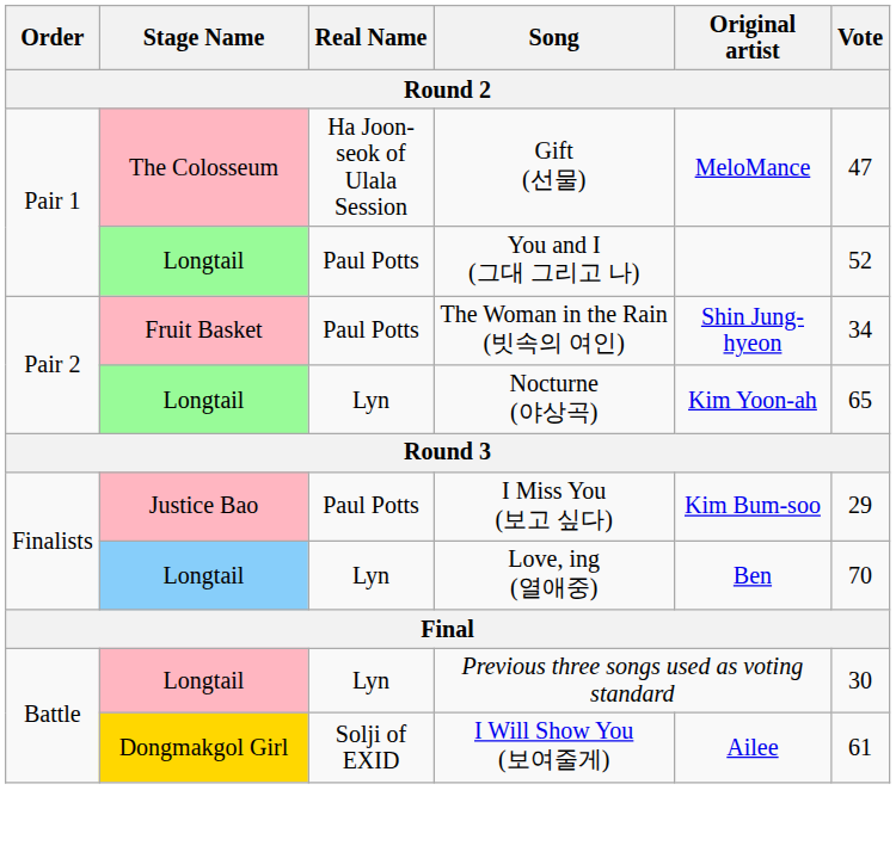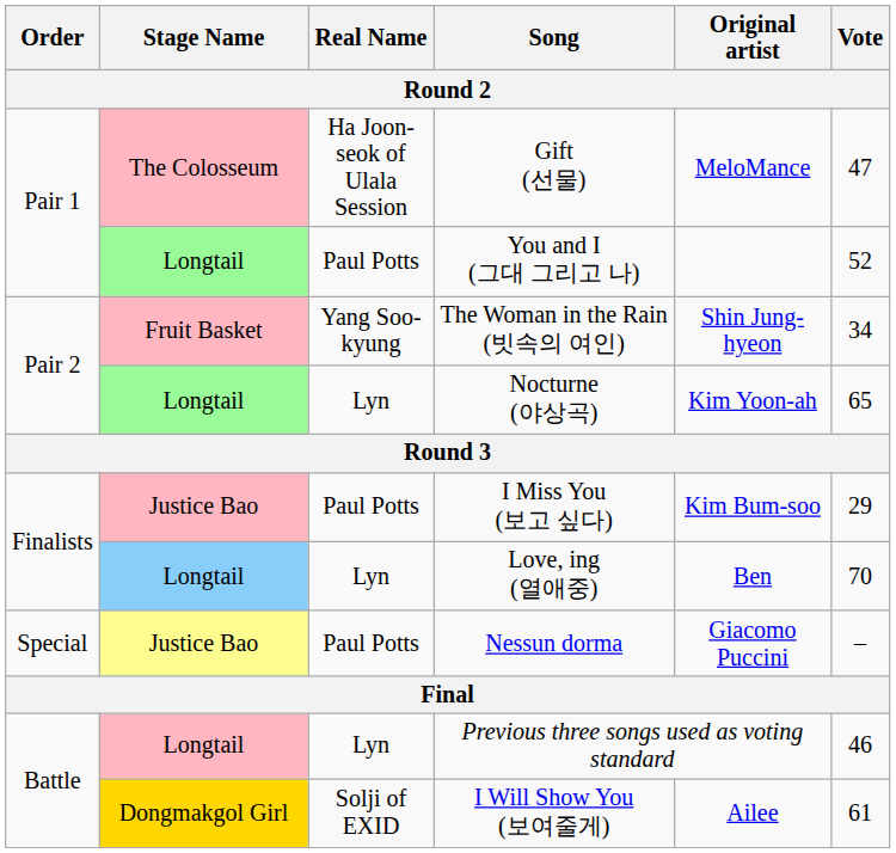The Woman in the Rain (빗속의 여인) | Real Name: Paul Potts -> Yang Soo-kyung
+ row: Special | Justice Bao | Paul Potts | Nessun dorma | Giacomo Puccini | –
Previous three songs used as voting standard | Vote: 30 -> 46
